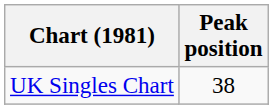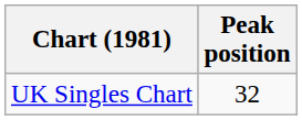UK Singles Chart | Peak position: 38 -> 32
